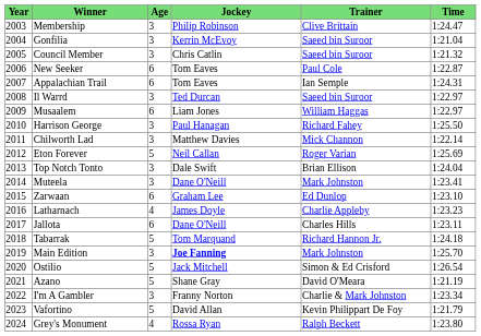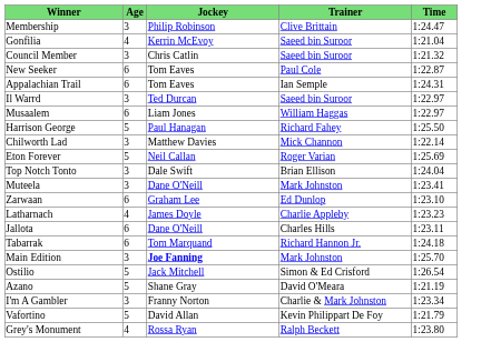- column: Year | 2003 | 2004 | 2005 | 2006 | 2007 | 2008 | 2009 | 2010 | 2011 | 2012 | 2013 | 2014 | 2015 | 2016 | 2017 | 2018 | 2019 | 2020 | 2021 | 2022 | 2023 | 2024
Gonfilia | Age: 3 -> 4
Harrison George | Age: 3 -> 5
Tabarrak | Age: 5 -> 6
